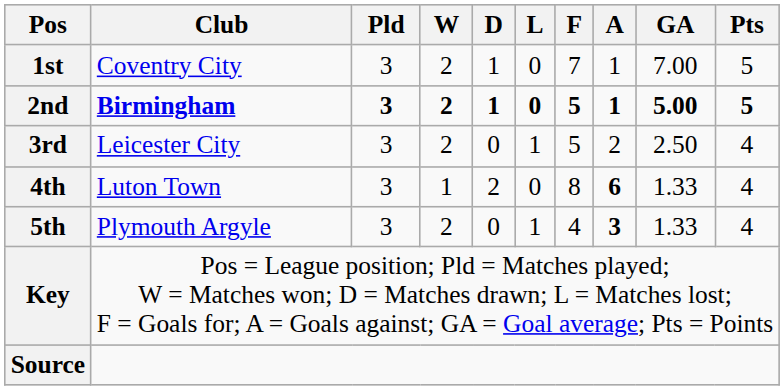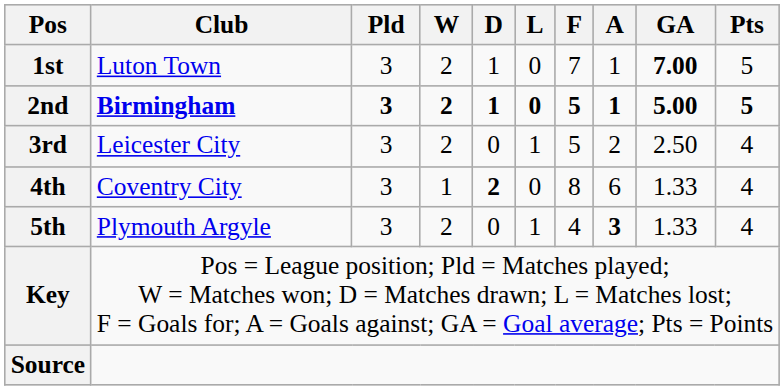1st | Club: Coventry City -> Luton Town
1st | GA: normal -> bold
4th | Club: Luton Town -> Coventry City
4th | D: normal -> bold
4th | A: bold -> normal
